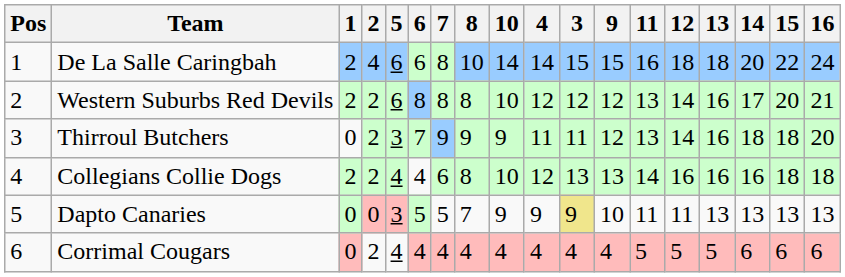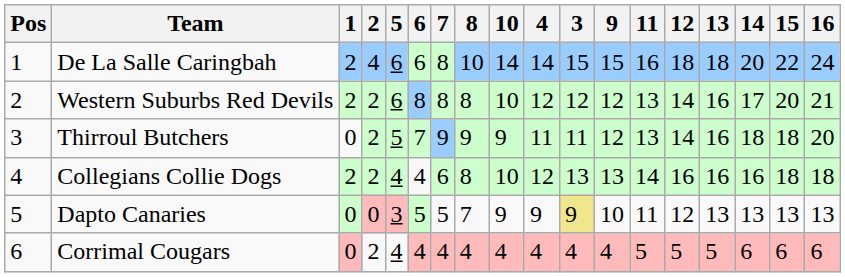Thirroul Butchers | 5: 3 -> 5
Dapto Canaries | 12: 11 -> 12
